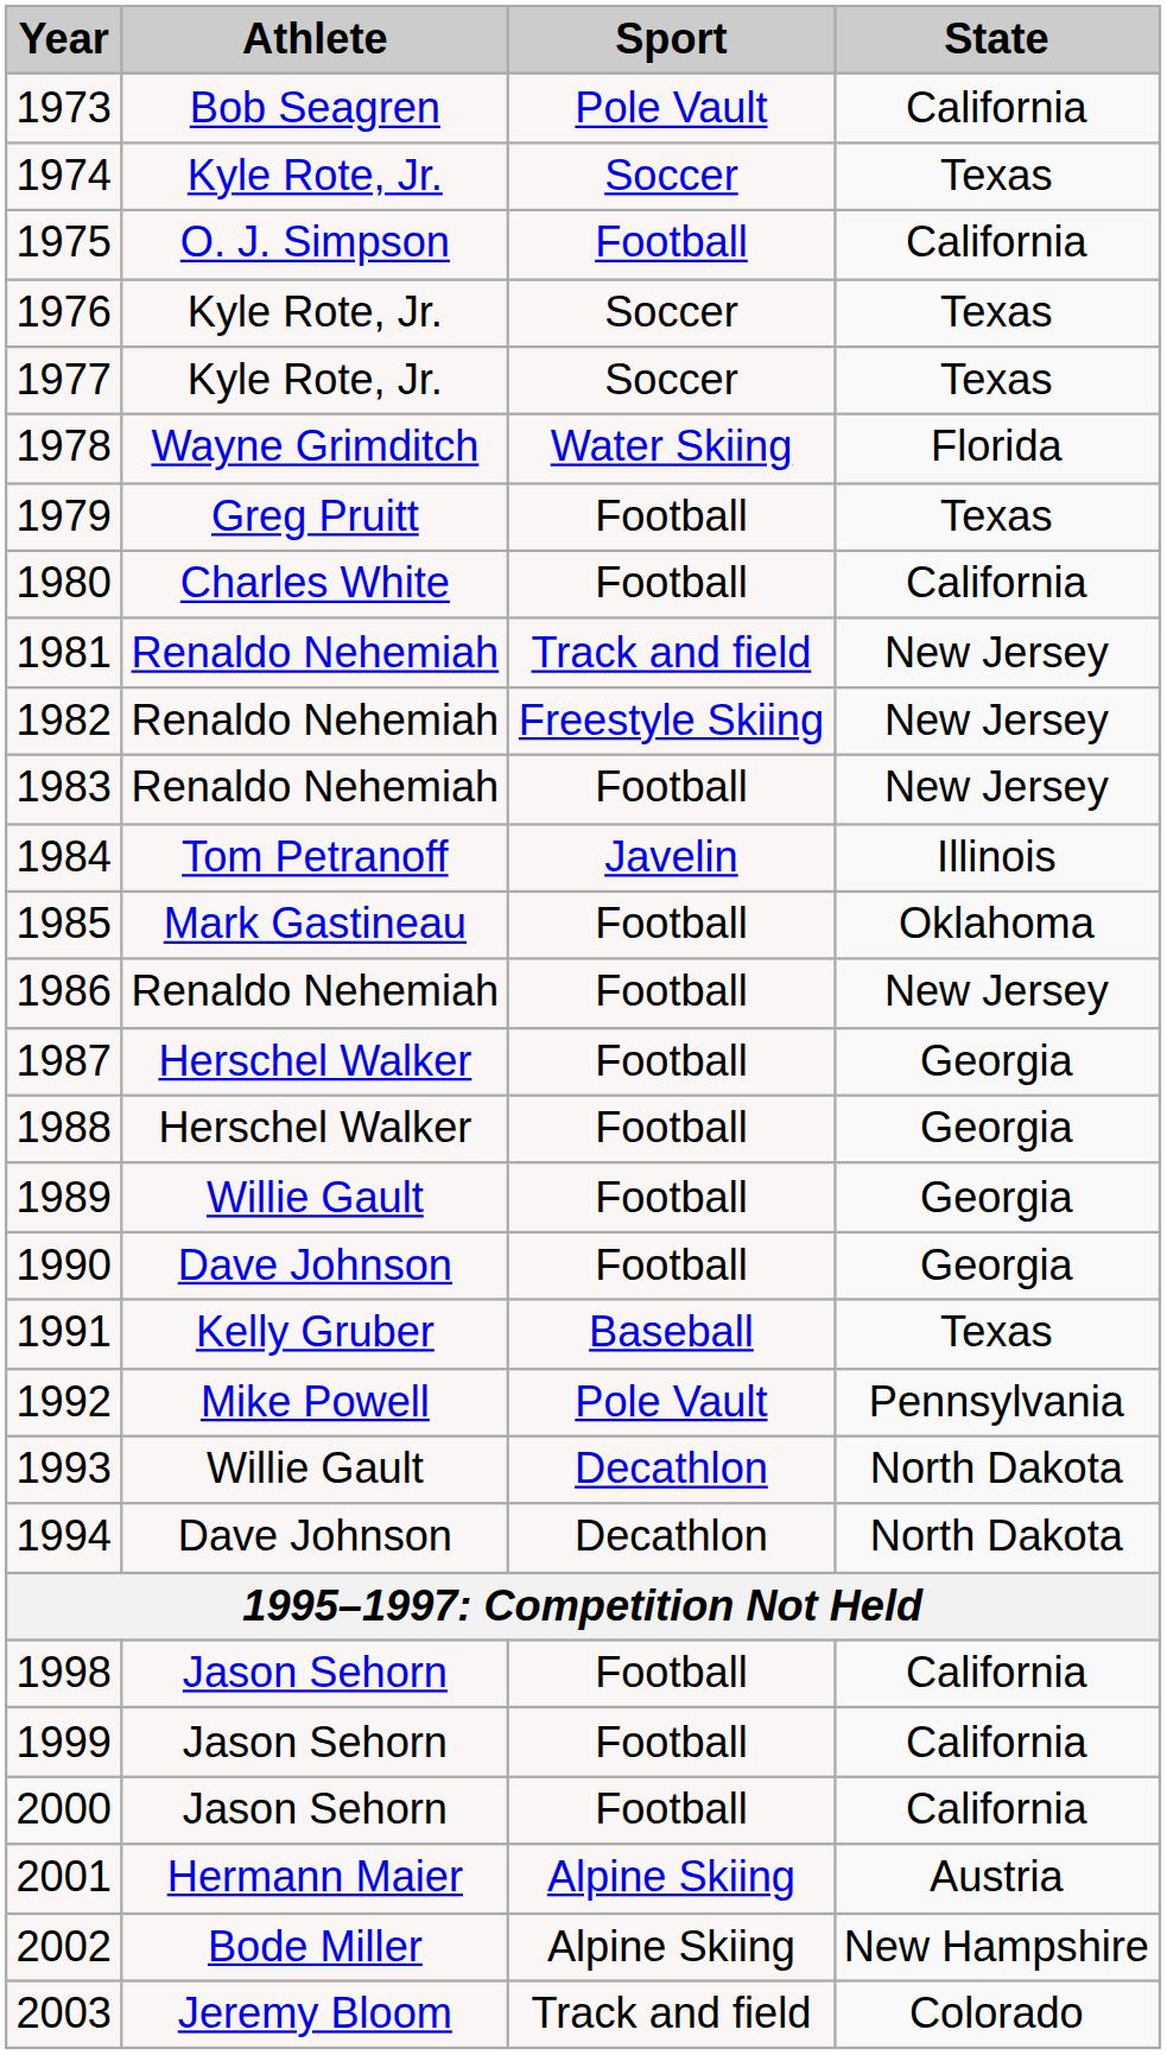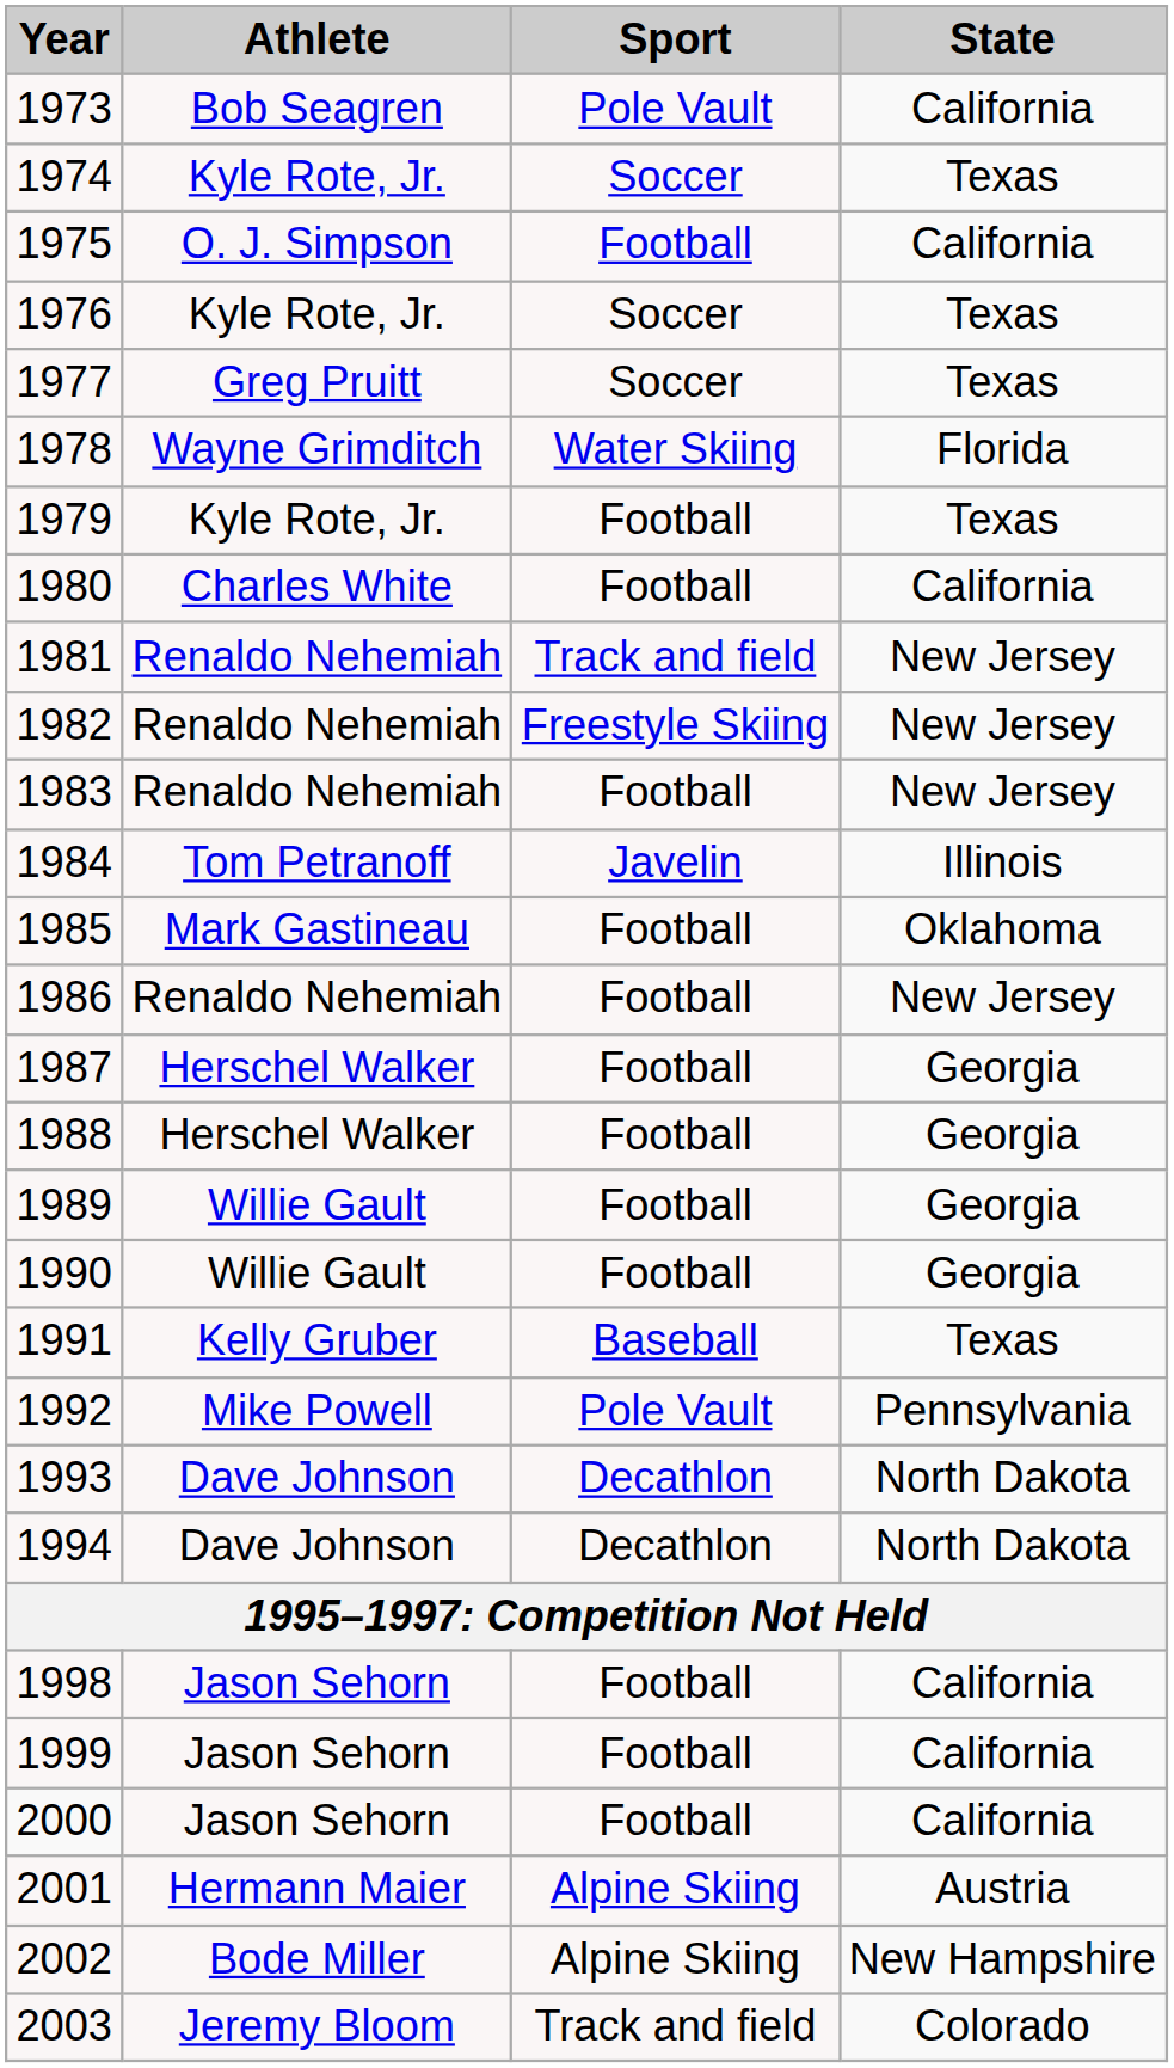1977 | Athlete: Kyle Rote, Jr. -> Greg Pruitt
1979 | Athlete: Greg Pruitt -> Kyle Rote, Jr.
1990 | Athlete: Dave Johnson -> Willie Gault
1993 | Athlete: Willie Gault -> Dave Johnson
